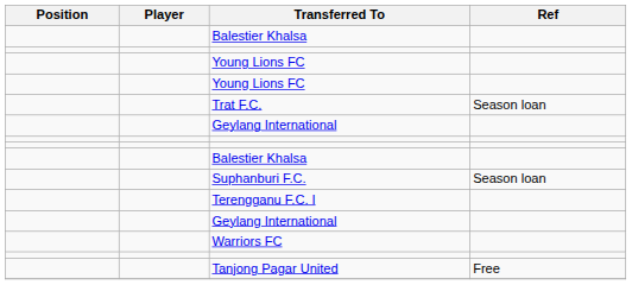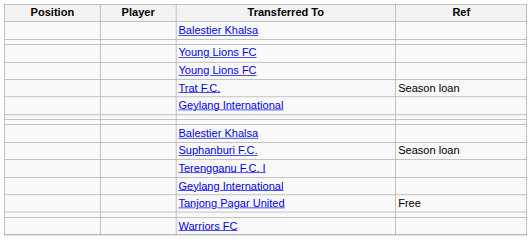rows swapped: Warriors FC <-> Tanjong Pagar United
